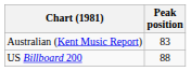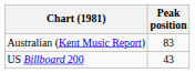US Billboard 200 | Peak position: 88 -> 43
